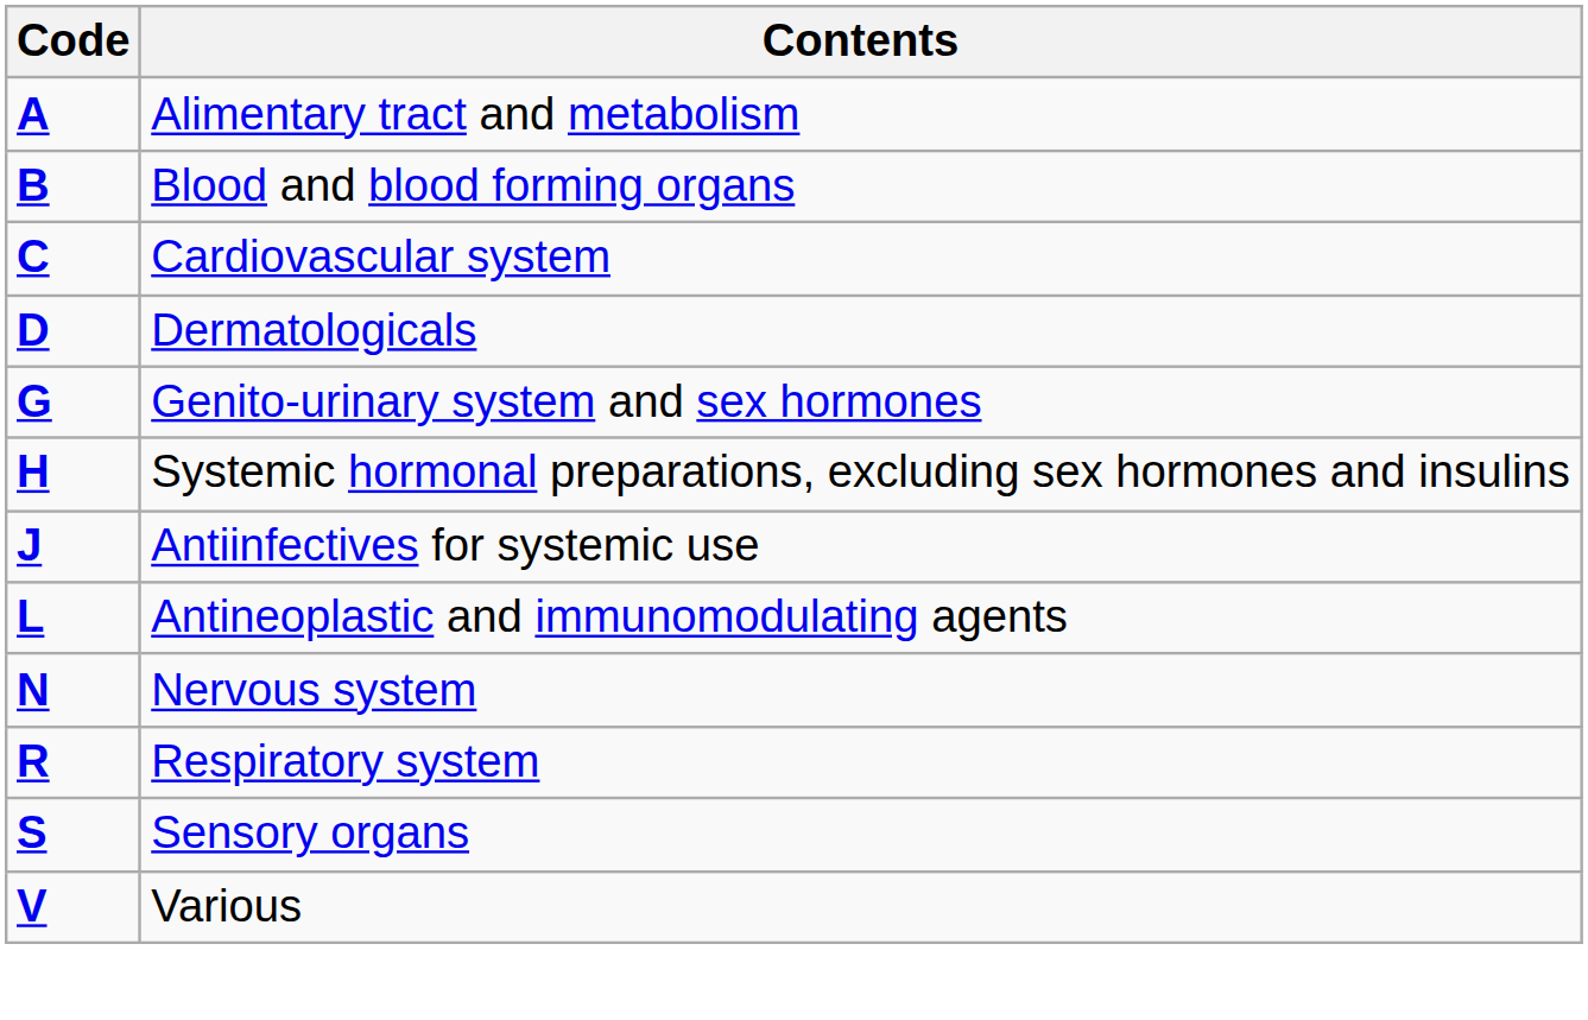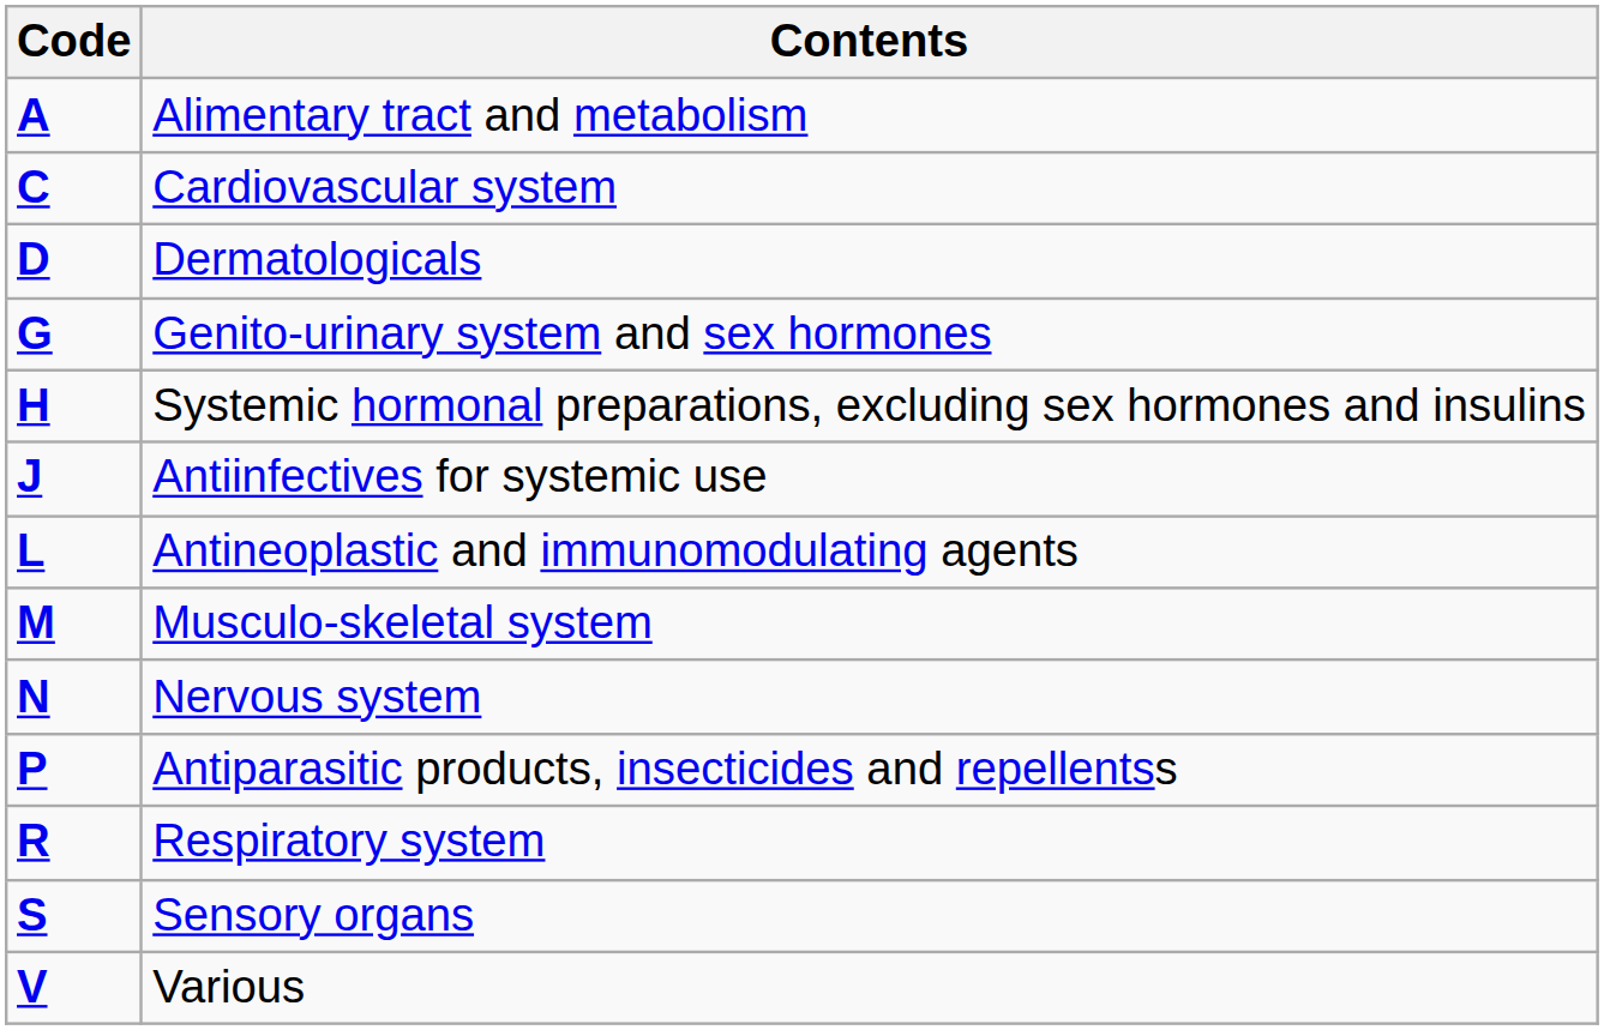- row: B | Blood and blood forming organs
+ row: M | Musculo-skeletal system
+ row: P | Antiparasitic products, insecticides and repellentss
